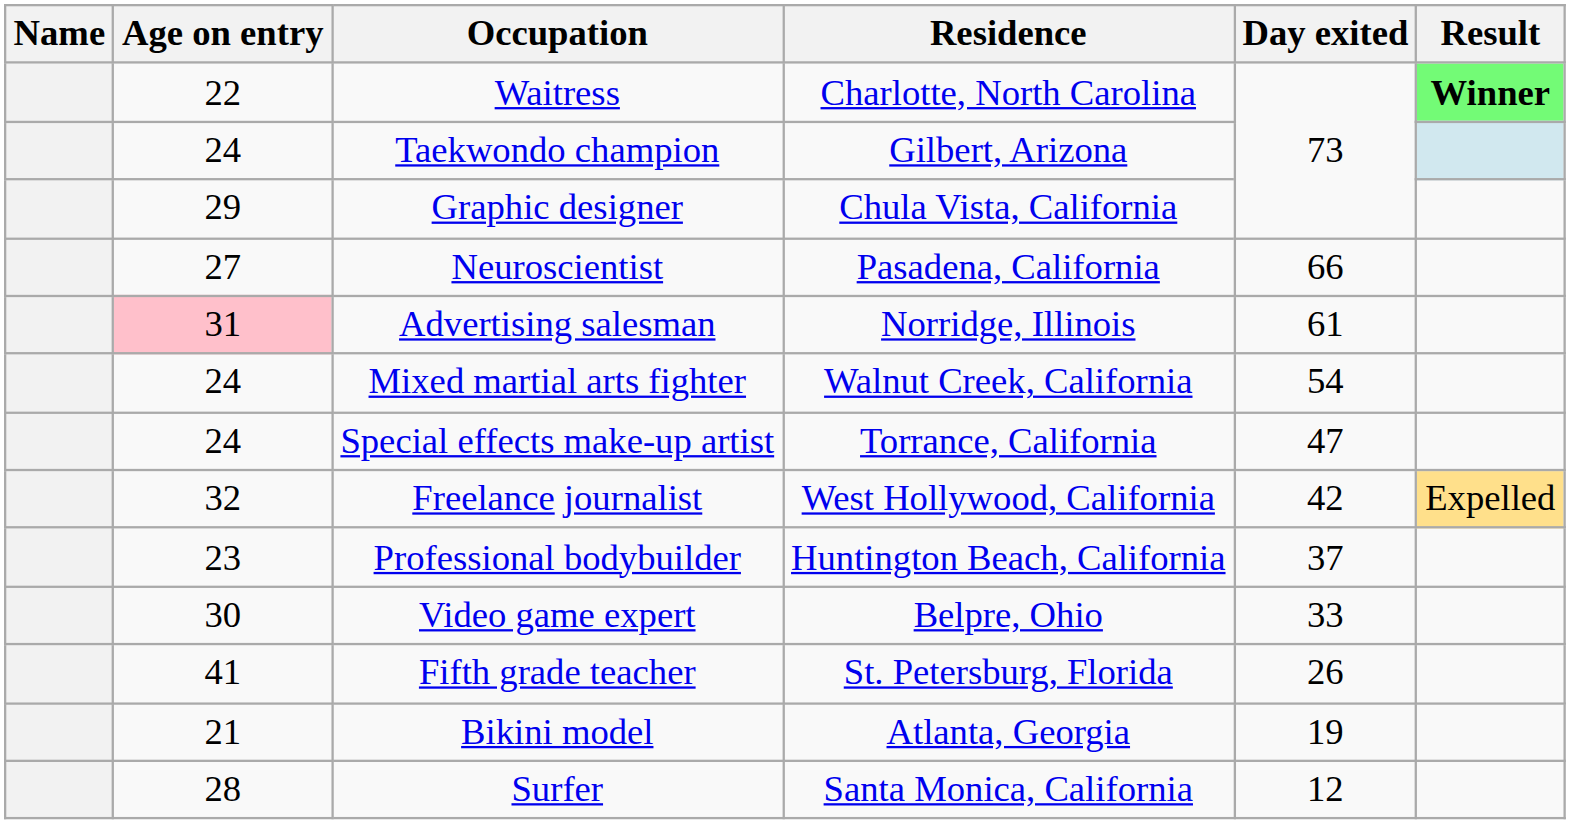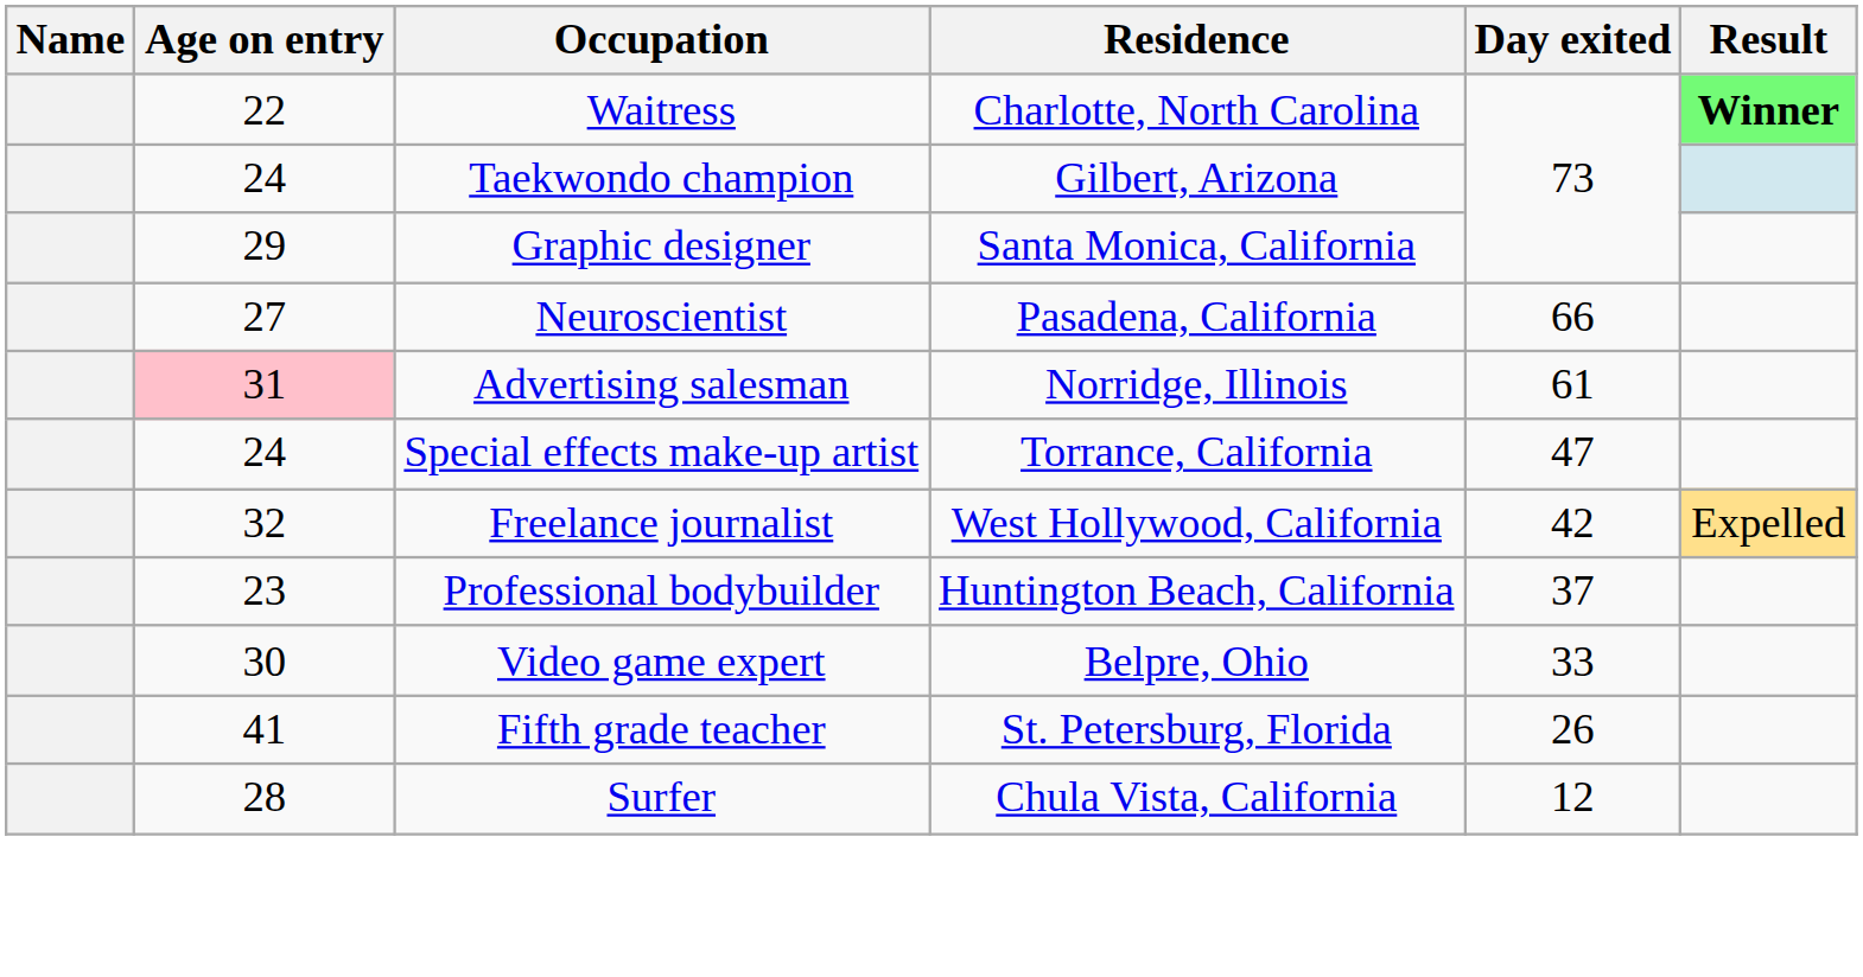Graphic designer | Residence: Chula Vista, California -> Santa Monica, California
- row: 24 | Mixed martial arts fighter | Walnut Creek, California | 54
- row: 21 | Bikini model | Atlanta, Georgia | 19
Surfer | Residence: Santa Monica, California -> Chula Vista, California
